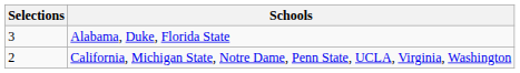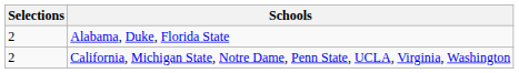Alabama, Duke, Florida State | Selections: 3 -> 2
